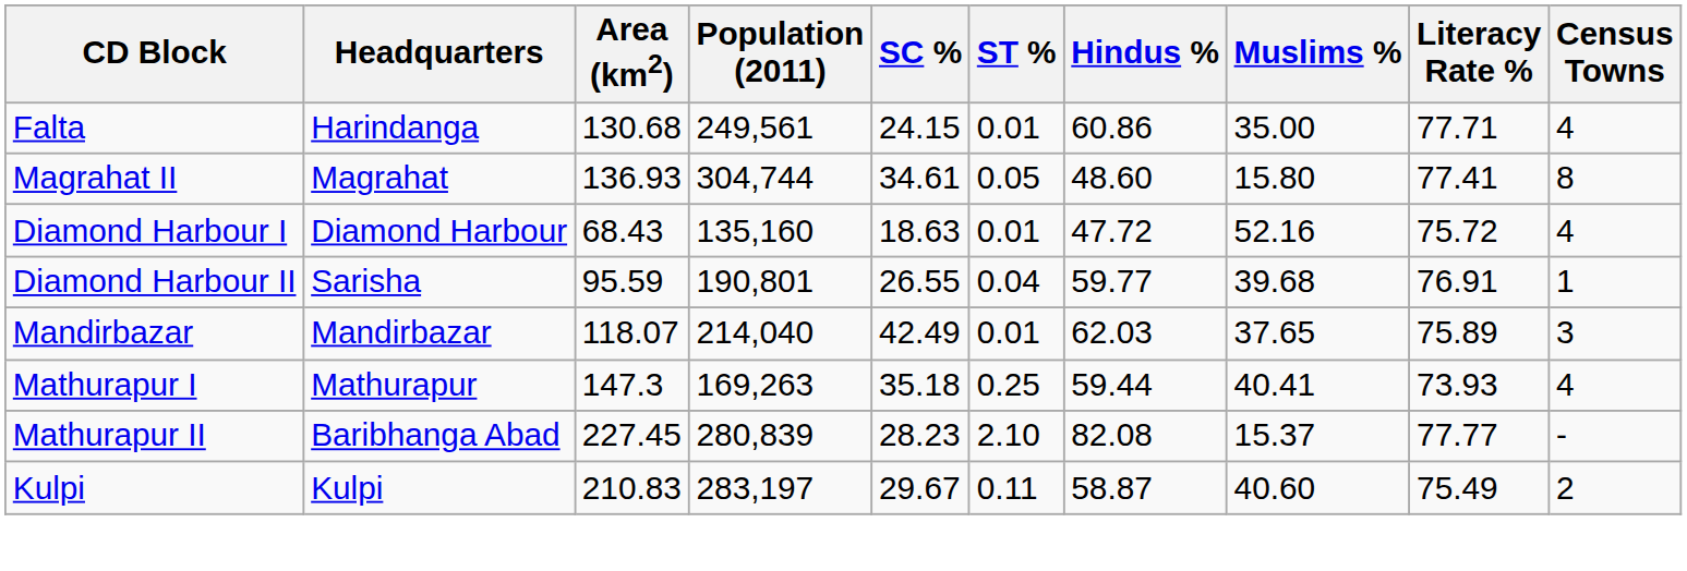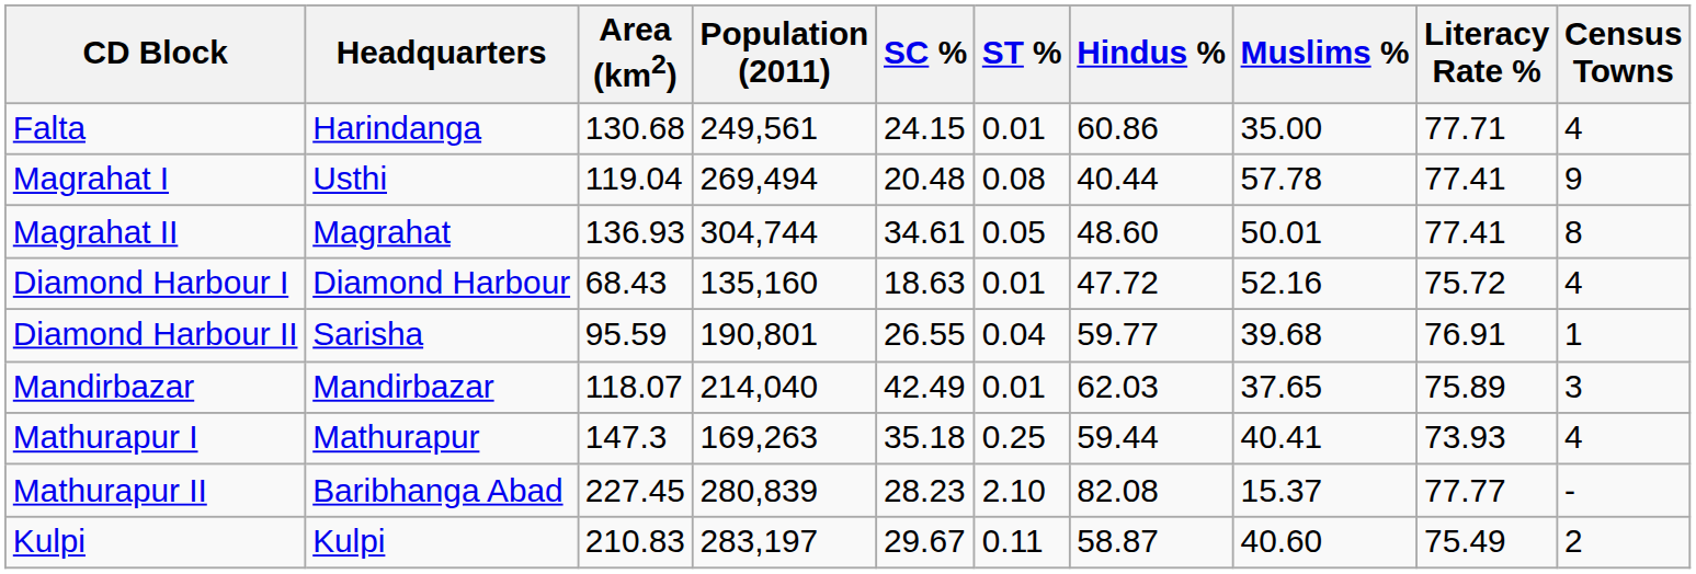+ row: Magrahat I | Usthi | 119.04 | 269,494 | 20.48 | 0.08 | 40.44 | 57.78 | 77.41 | 9
Magrahat II | Muslims %: 15.80 -> 50.01
